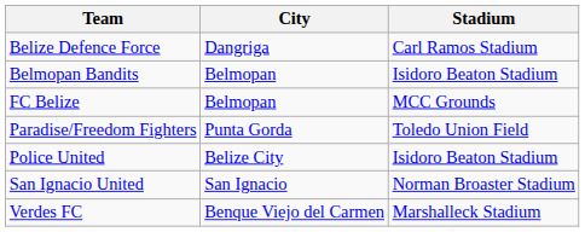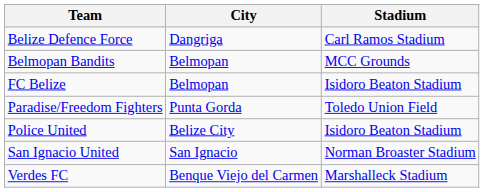Belmopan Bandits | Stadium: Isidoro Beaton Stadium -> MCC Grounds
FC Belize | Stadium: MCC Grounds -> Isidoro Beaton Stadium
